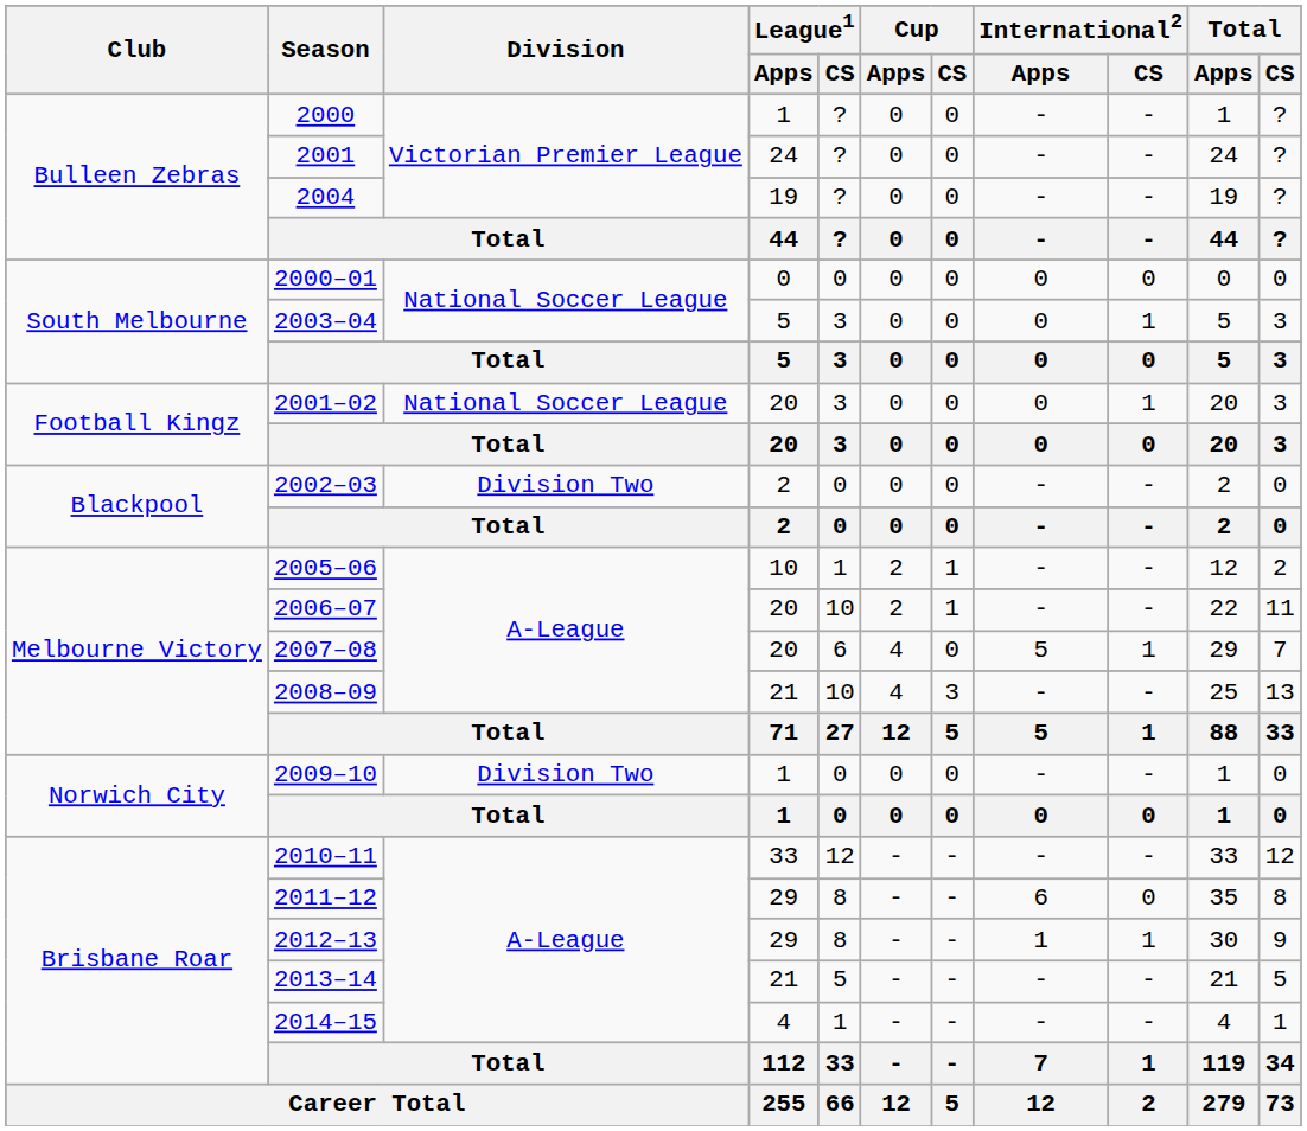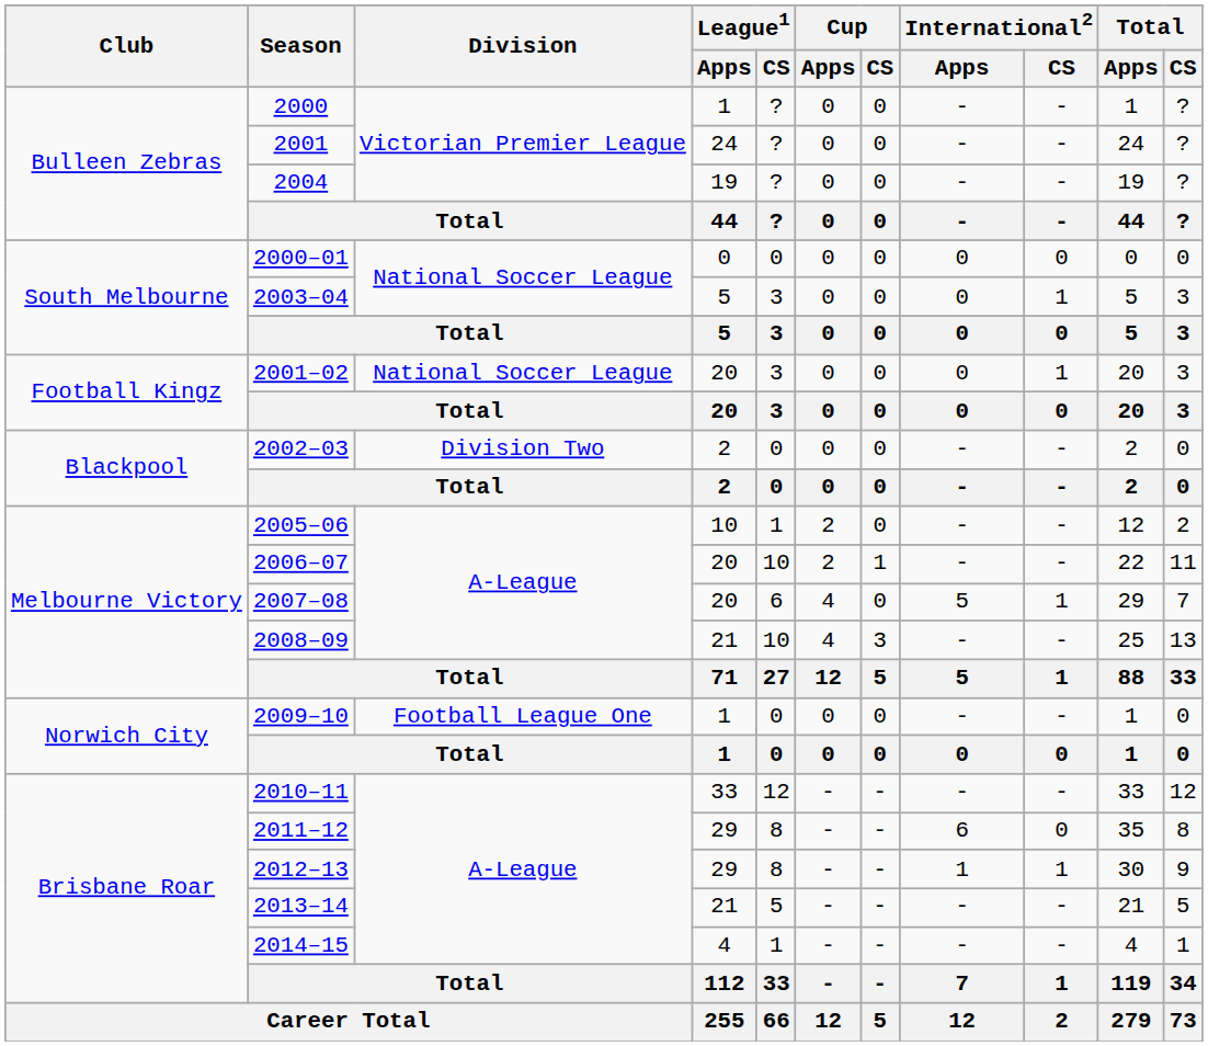2005–06 | Cup / CS: 1 -> 0
2009–10 | Division: Division Two -> Football League One
